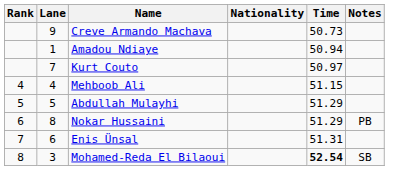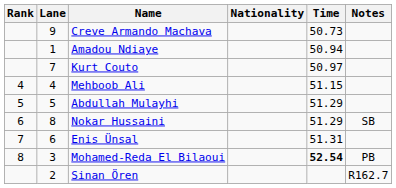Nokar Hussaini | Notes: PB -> SB
Mohamed-Reda El Bilaoui | Notes: SB -> PB
+ row: 2 | Sinan Ören | R162.7
